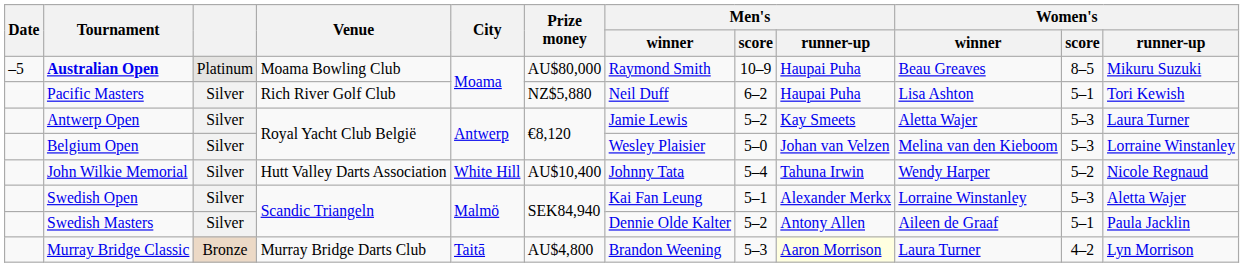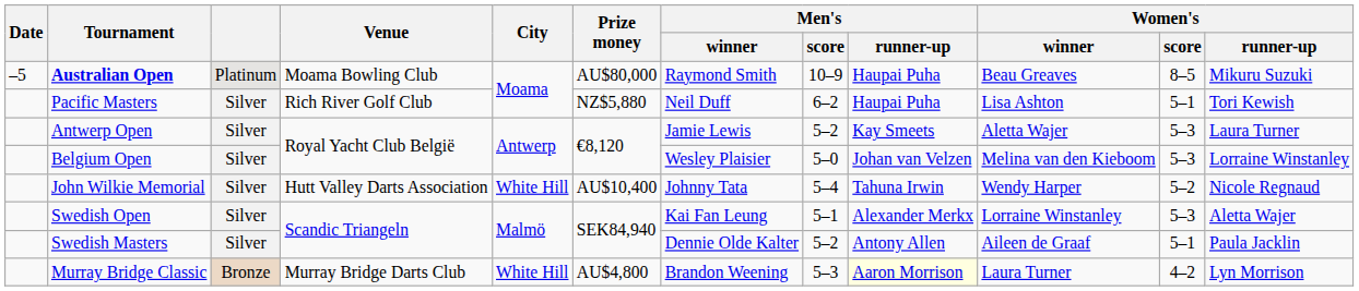Murray Bridge Classic | City: Taitā -> White Hill
